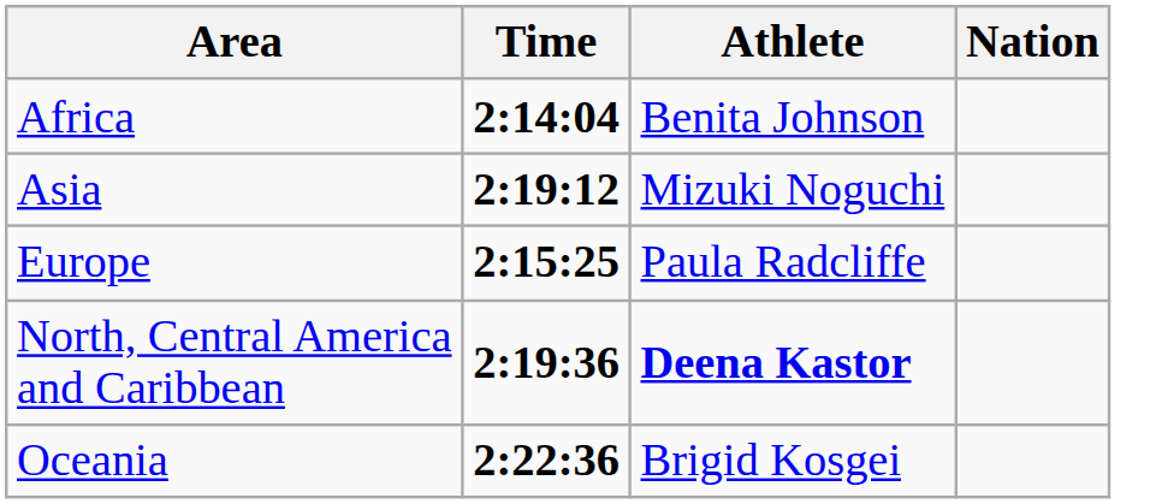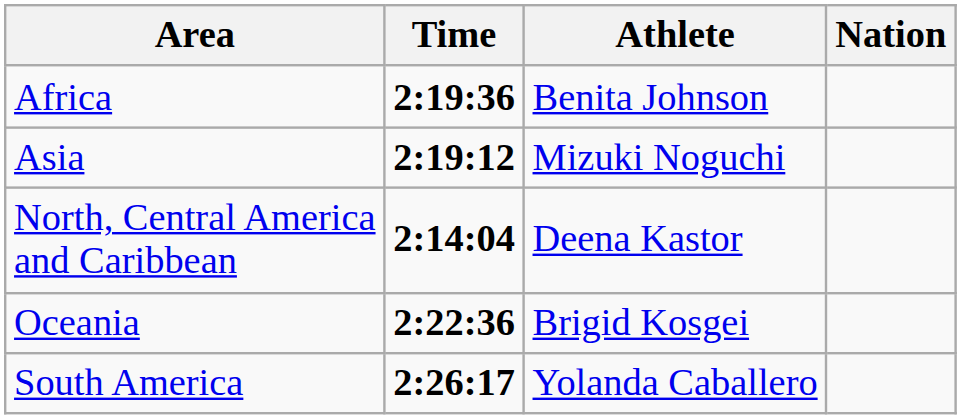Africa | Time: 2:14:04 -> 2:19:36
- row: Europe | 2:15:25 | Paula Radcliffe
North, Central America and Caribbean | Time: 2:19:36 -> 2:14:04
North, Central America and Caribbean | Athlete: bold -> normal
+ row: South America | 2:26:17 | Yolanda Caballero
